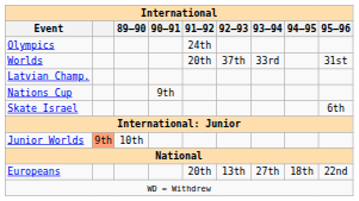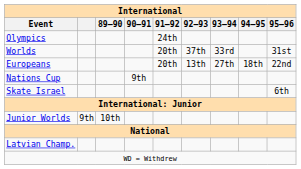rows swapped: Europeans <-> Latvian Champ.
Junior Worlds | column 2: lightsalmon background -> no background
